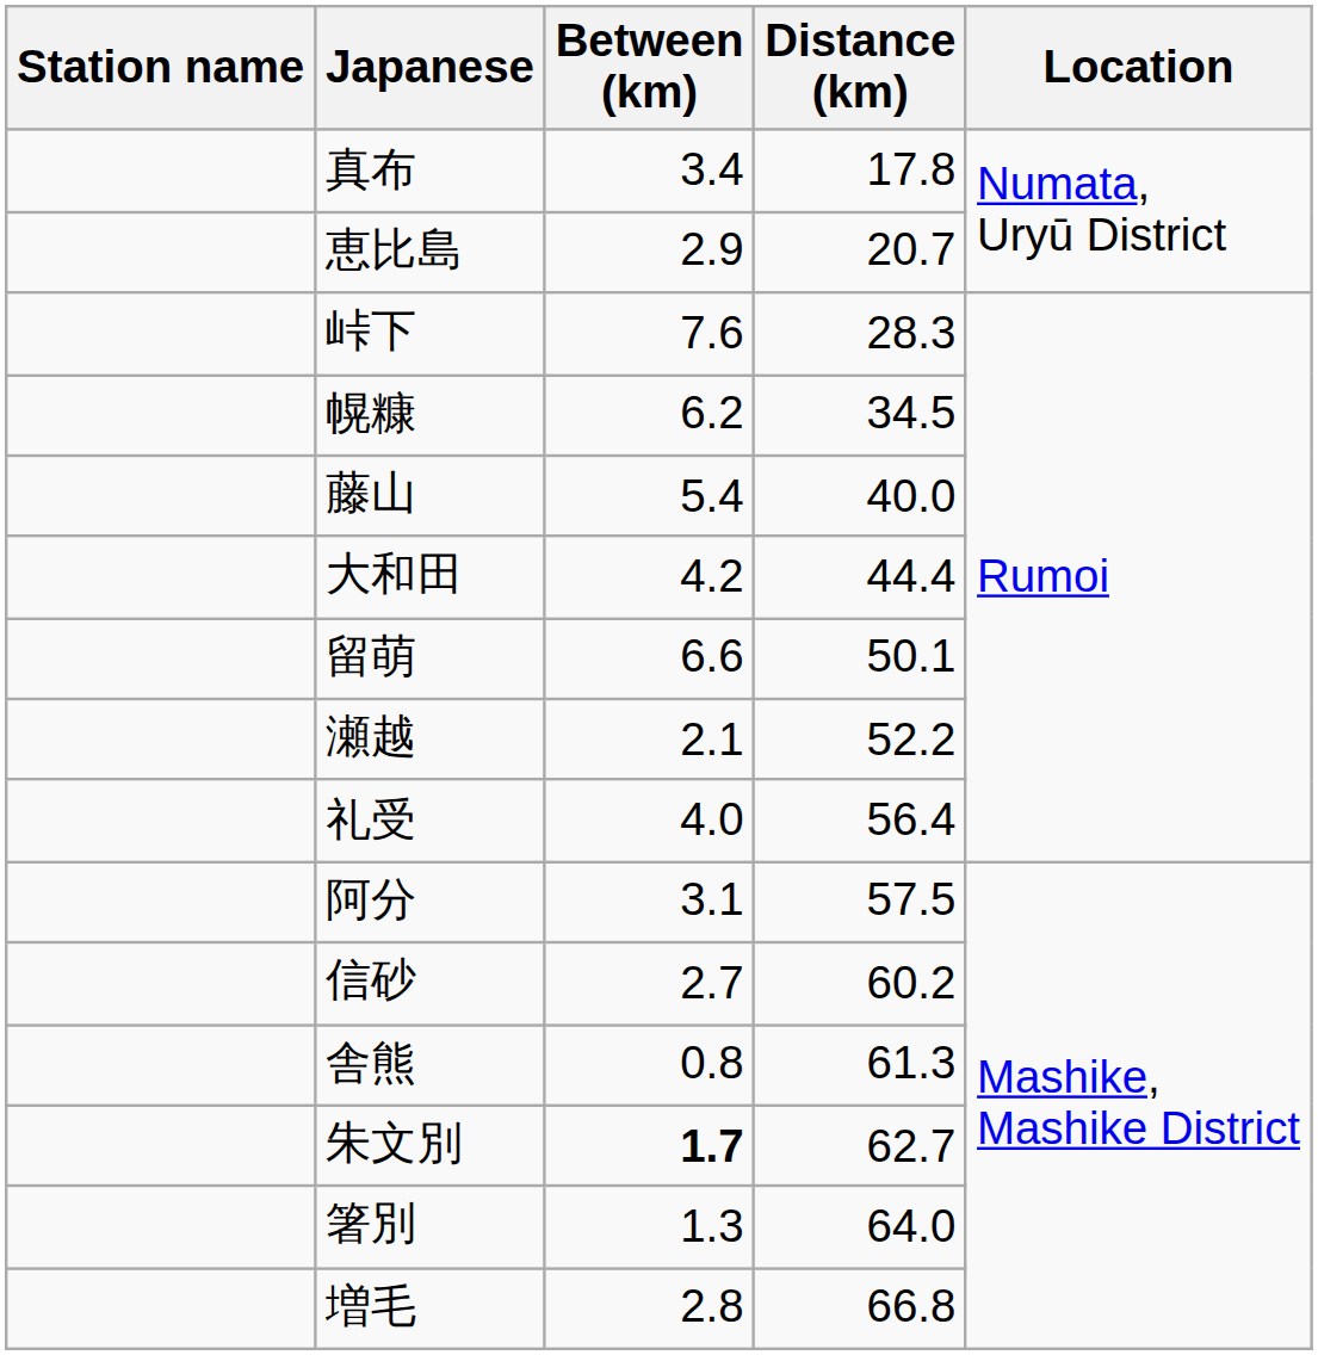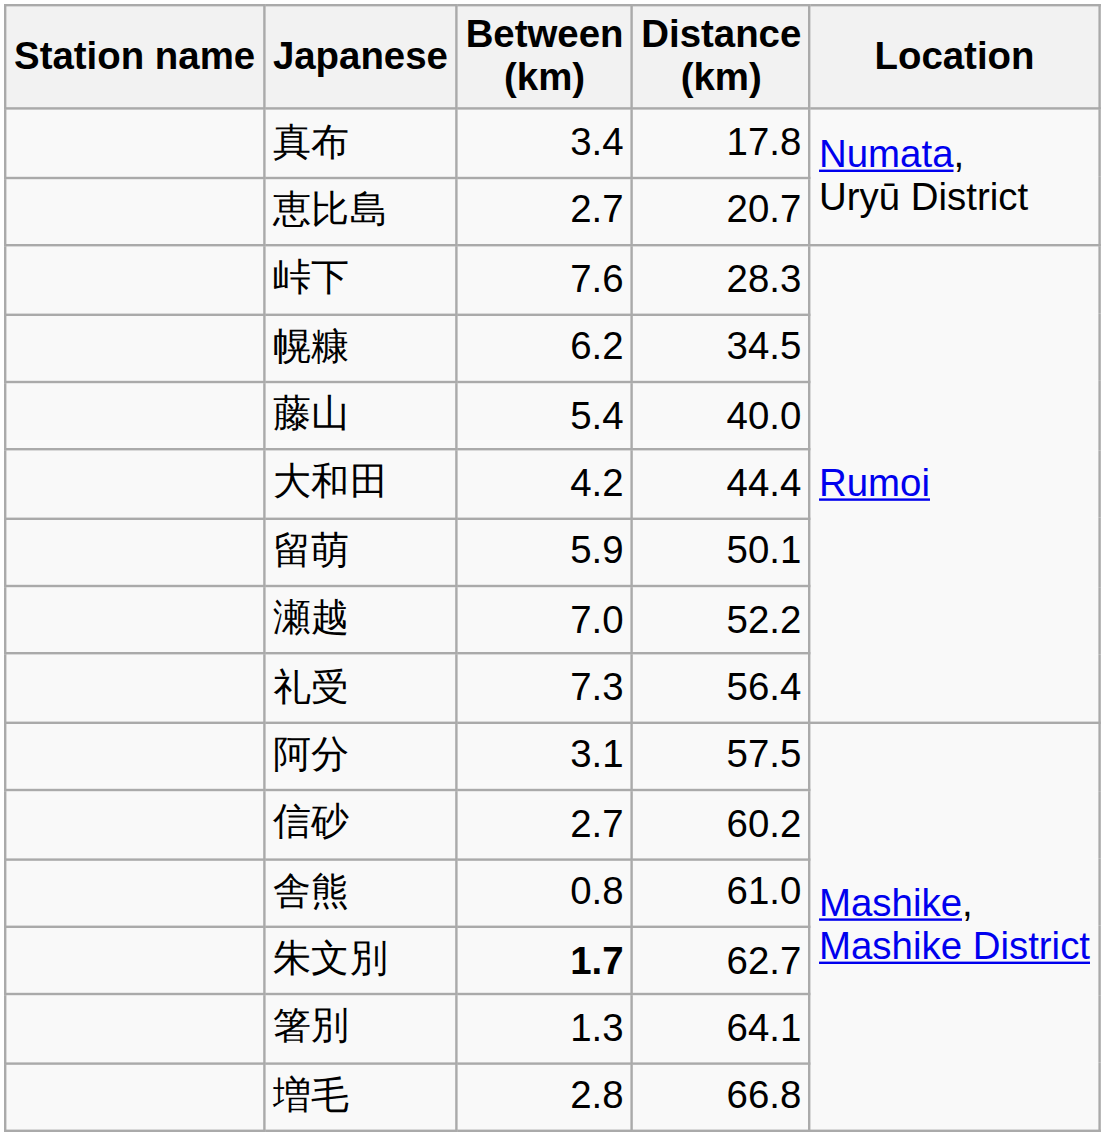恵比島 | Between (km): 2.9 -> 2.7
留萌 | Between (km): 6.6 -> 5.9
瀬越 | Between (km): 2.1 -> 7.0
礼受 | Between (km): 4.0 -> 7.3
舎熊 | Distance (km): 61.3 -> 61.0
箸別 | Distance (km): 64.0 -> 64.1
